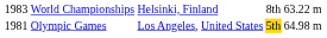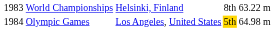Olympic Games | column 1: 1981 -> 1984
